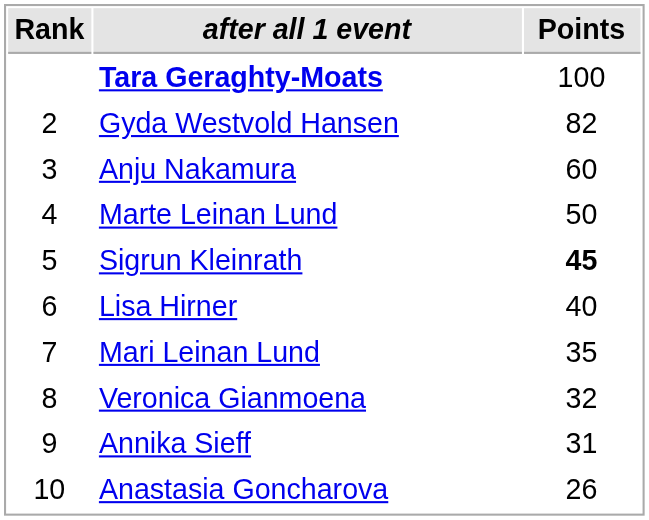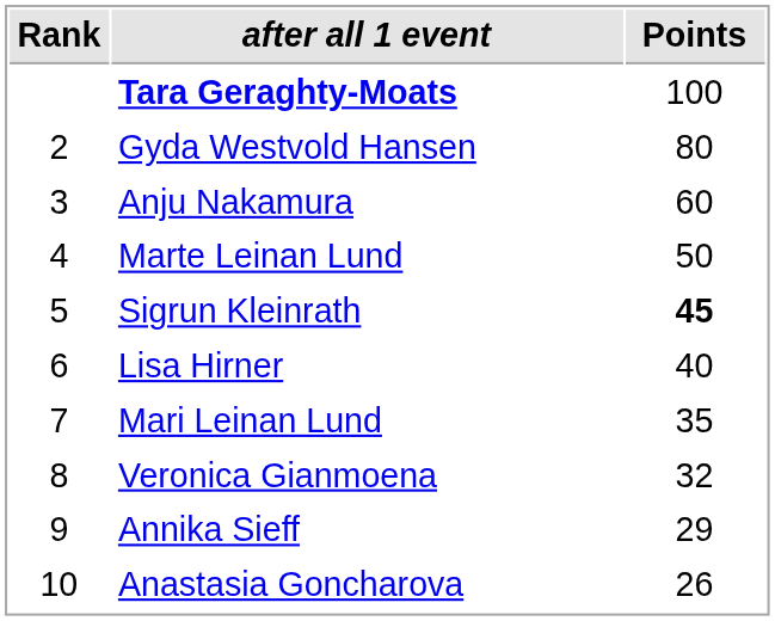Gyda Westvold Hansen | Points: 82 -> 80
Annika Sieff | Points: 31 -> 29
